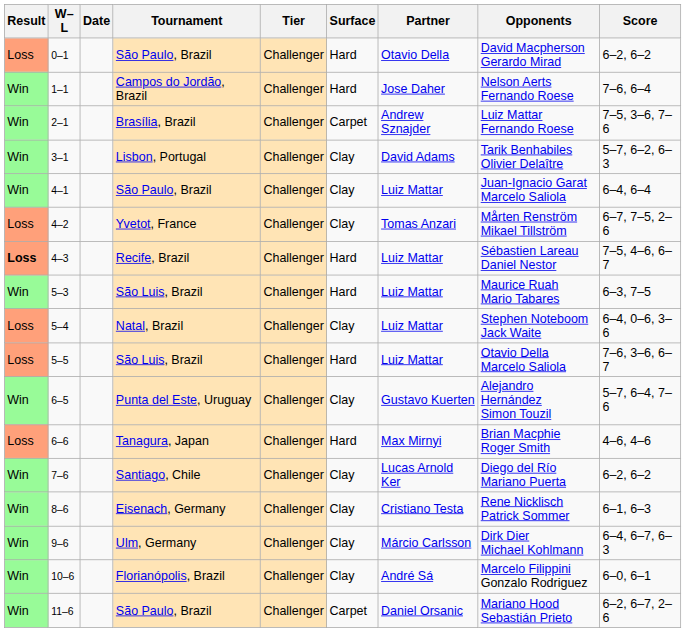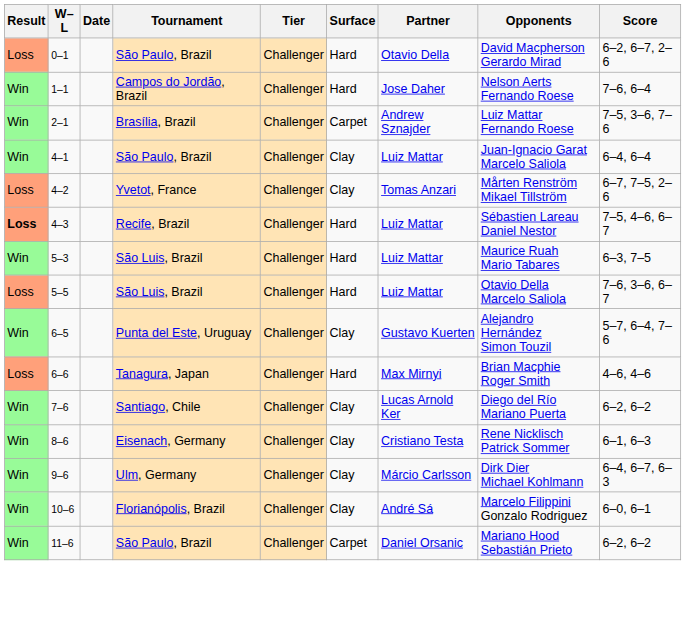0–1 | Score: 6–2, 6–2 -> 6–2, 6–7, 2–6
- row: Win | 3–1 | Lisbon, Portugal | Challenger | Clay | David Adams | Tarik Benhabiles Olivier Delaître | 5–7, 6–2, 6–3
- row: Loss | 5–4 | Natal, Brazil | Challenger | Clay | Luiz Mattar | Stephen Noteboom Jack Waite | 6–4, 0–6, 3–6
11–6 | Score: 6–2, 6–7, 2–6 -> 6–2, 6–2
